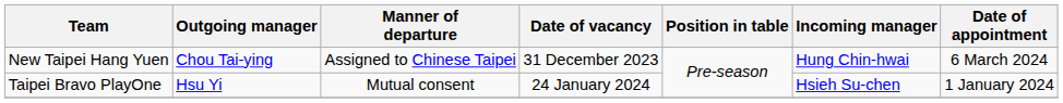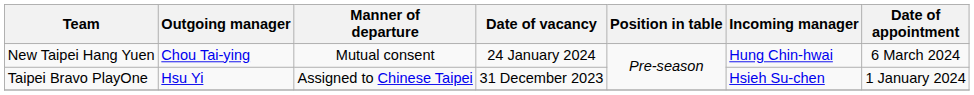New Taipei Hang Yuen | Manner of departure: Assigned to Chinese Taipei -> Mutual consent
New Taipei Hang Yuen | Date of vacancy: 31 December 2023 -> 24 January 2024
Taipei Bravo PlayOne | Manner of departure: Mutual consent -> Assigned to Chinese Taipei
Taipei Bravo PlayOne | Date of vacancy: 24 January 2024 -> 31 December 2023
